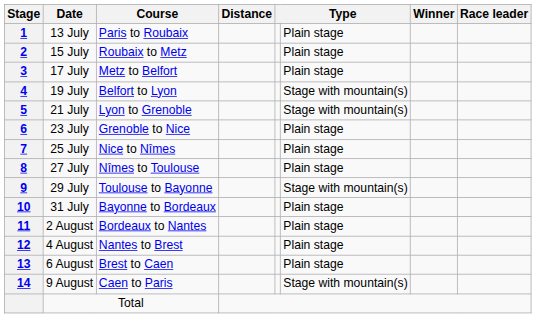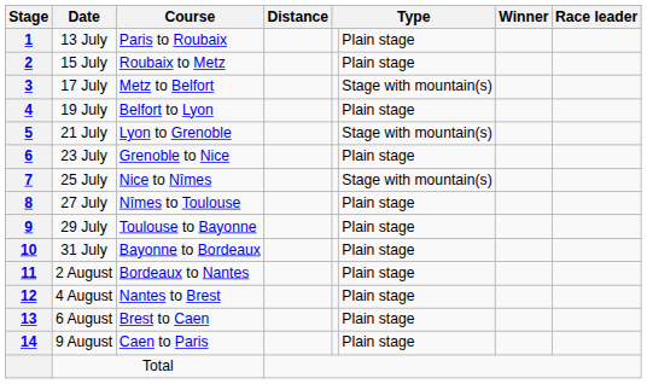17 July | column 6: Plain stage -> Stage with mountain(s)
19 July | column 6: Stage with mountain(s) -> Plain stage
25 July | column 6: Plain stage -> Stage with mountain(s)
29 July | column 6: Stage with mountain(s) -> Plain stage
9 August | column 6: Stage with mountain(s) -> Plain stage
